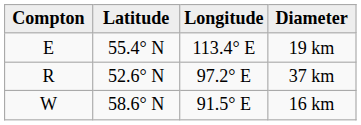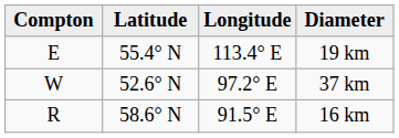37 km | Compton: R -> W
16 km | Compton: W -> R
